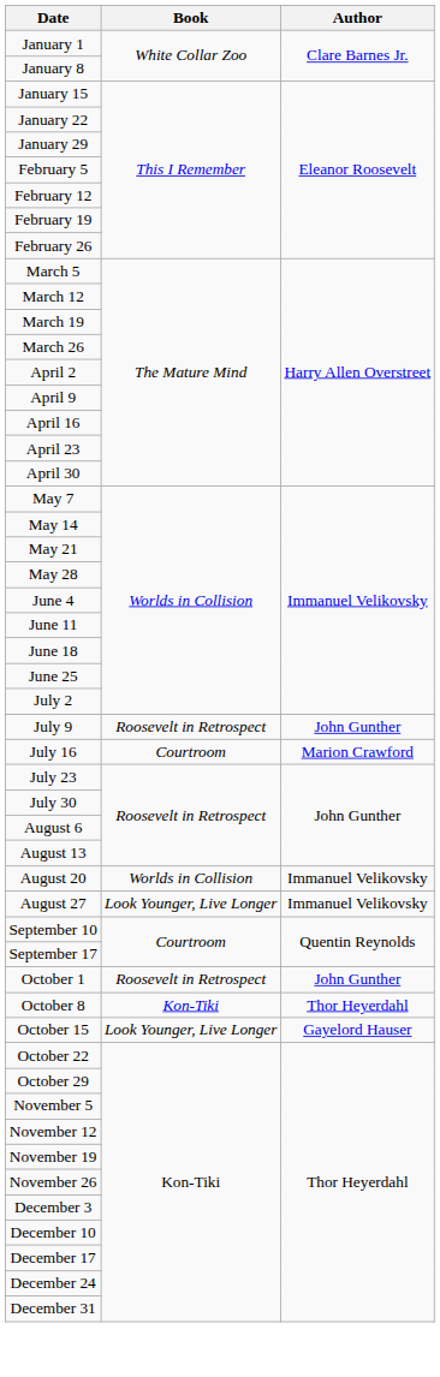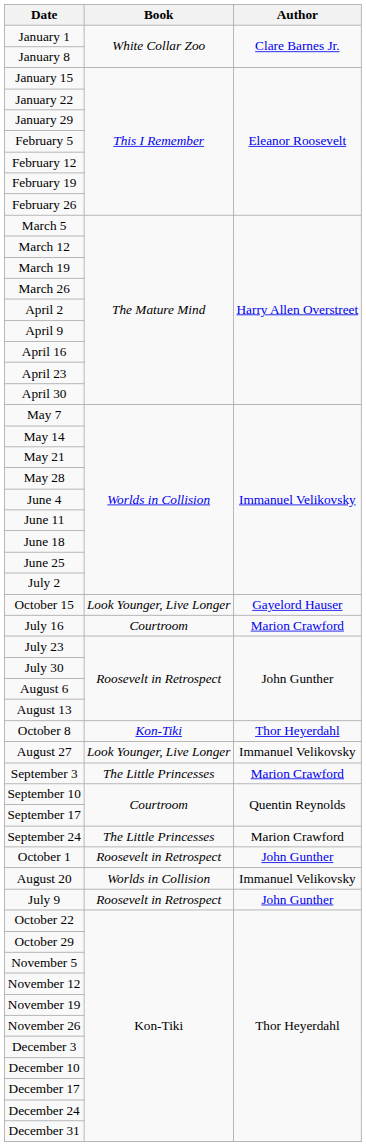rows swapped: July 9 <-> October 15
rows swapped: August 20 <-> October 8
+ row: September 3 | The Little Princesses | Marion Crawford
+ row: September 24 | The Little Princesses | Marion Crawford
